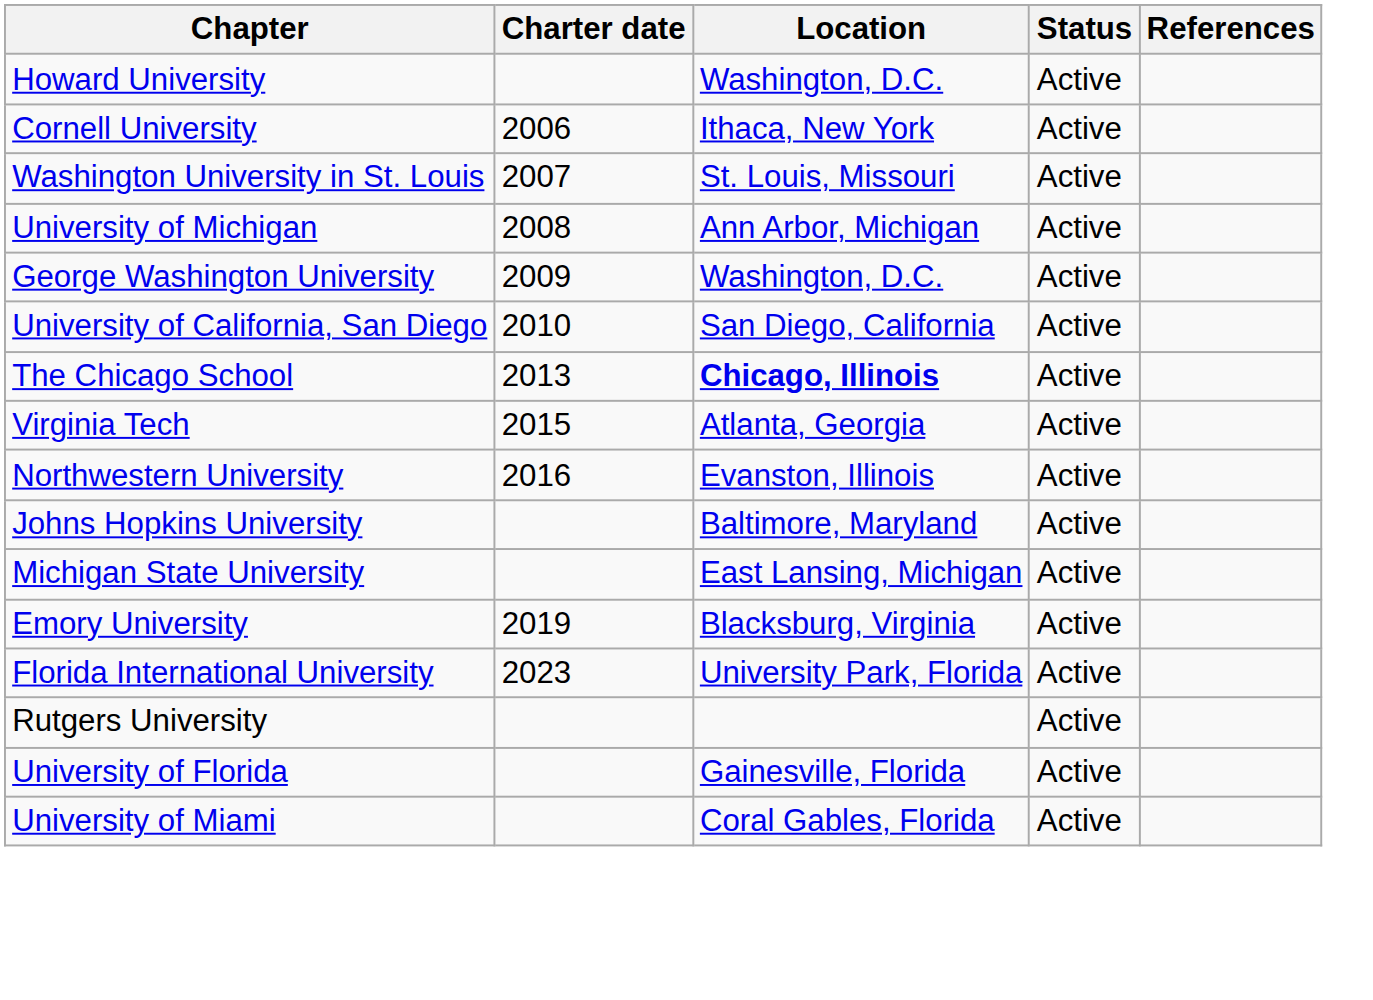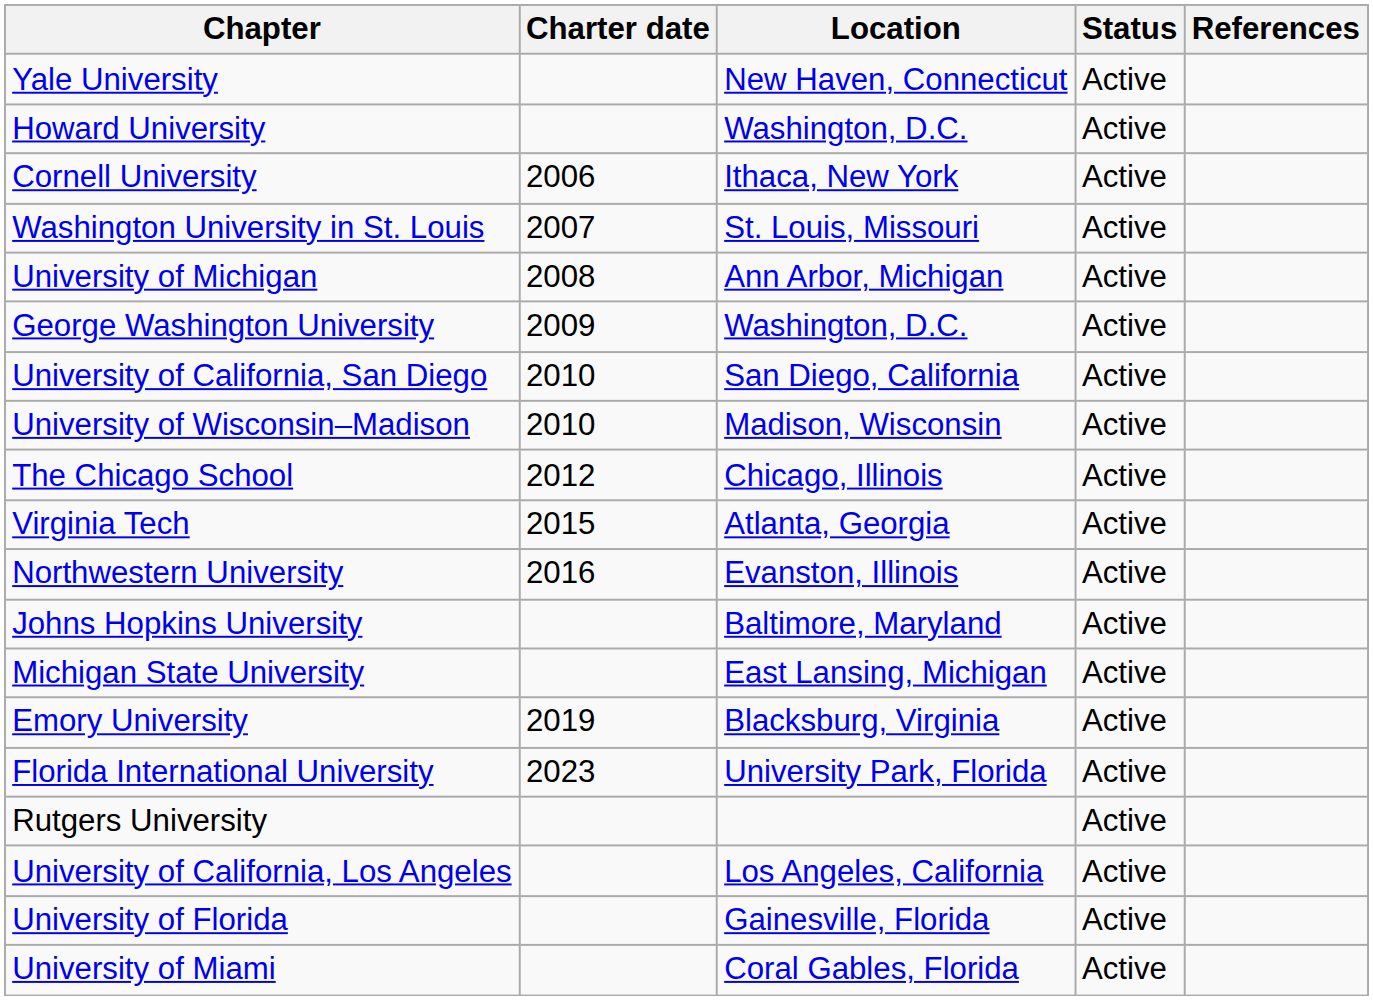+ row: Yale University | New Haven, Connecticut | Active
+ row: University of Wisconsin–Madison | 2010 | Madison, Wisconsin | Active
The Chicago School | Charter date: 2013 -> 2012
The Chicago School | Location: bold -> normal
+ row: University of California, Los Angeles | Los Angeles, California | Active
